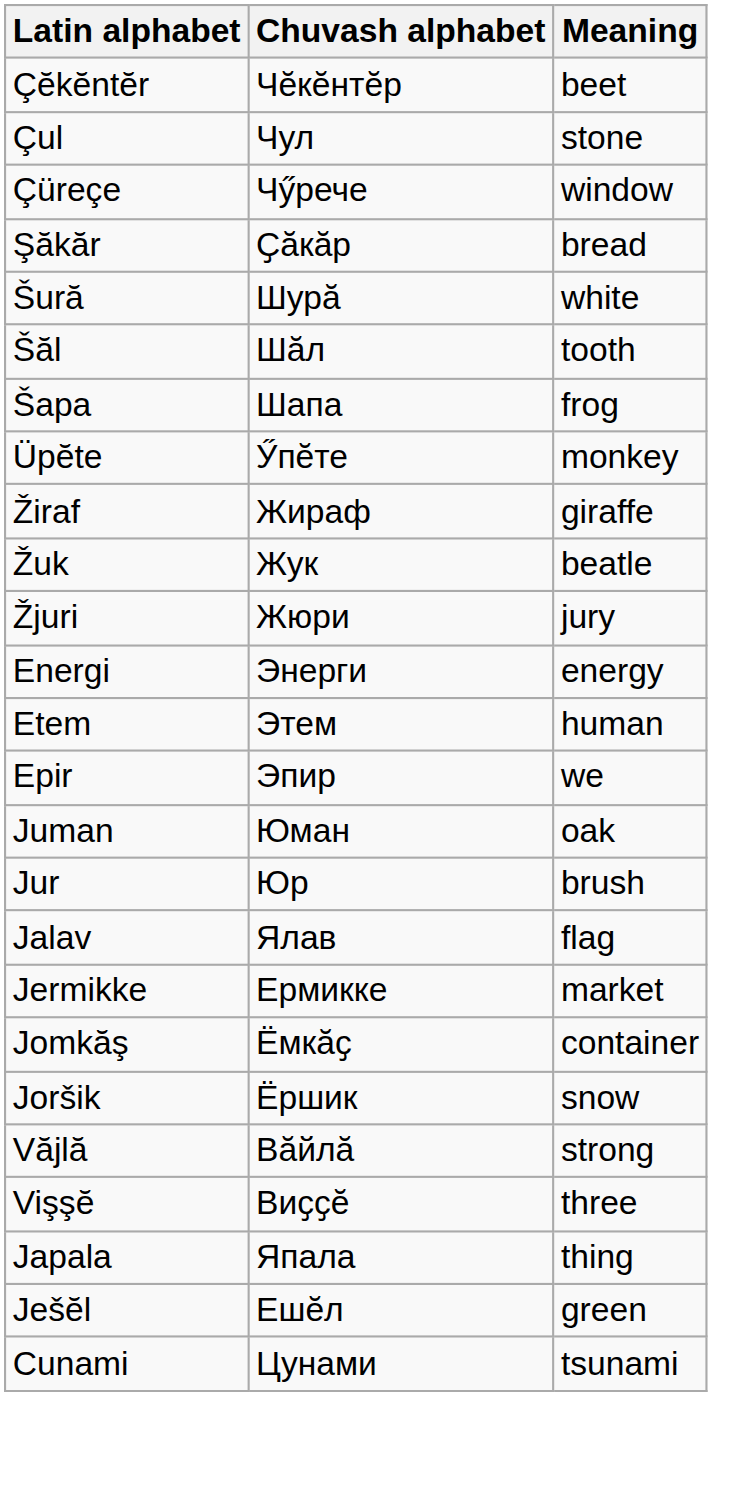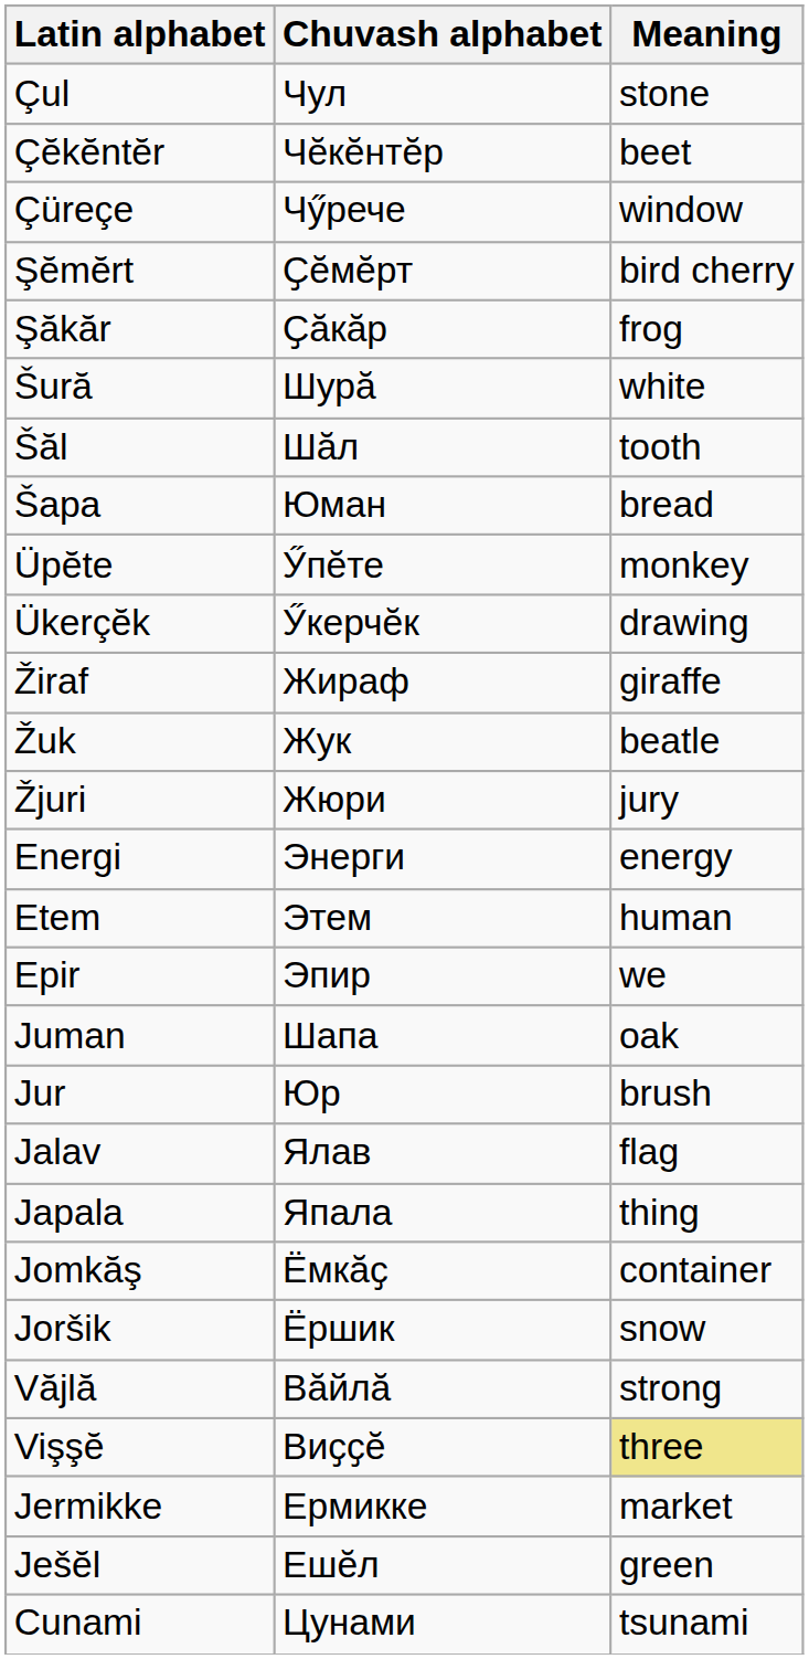rows swapped: Çĕkĕntĕr <-> Çul
+ row: Şĕmĕrt | Ҫӗмӗрт | bird cherry
Şăkăr | Meaning: bread -> frog
Šapa | Chuvash alphabet: Шапа -> Юман
Šapa | Meaning: frog -> bread
+ row: Ükerçĕk | Ӳкерчӗк | drawing
Juman | Chuvash alphabet: Юман -> Шапа
rows swapped: Japala <-> Jermikke
Vişşĕ | Meaning: no background -> khaki background
